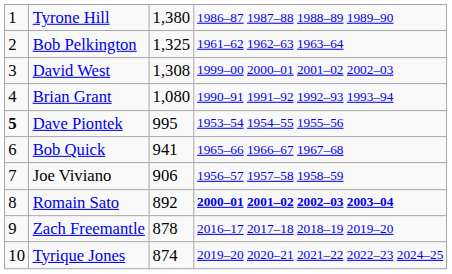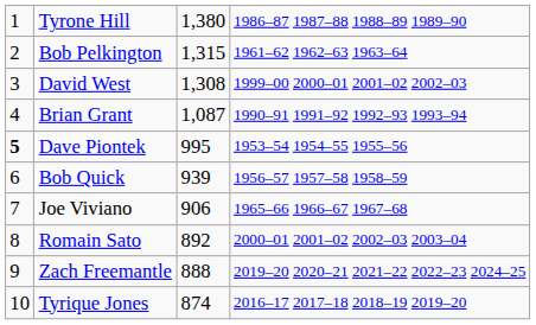Bob Pelkington | column 3: 1,325 -> 1,315
Brian Grant | column 3: 1,080 -> 1,087
Bob Quick | column 3: 941 -> 939
Bob Quick | column 4: 1965–66 1966–67 1967–68 -> 1956–57 1957–58 1958–59
Joe Viviano | column 4: 1956–57 1957–58 1958–59 -> 1965–66 1966–67 1967–68
Romain Sato | column 4: bold -> normal
Zach Freemantle | column 3: 878 -> 888
Zach Freemantle | column 4: 2016–17 2017–18 2018–19 2019–20 -> 2019–20 2020–21 2021–22 2022–23 2024–25
Tyrique Jones | column 4: 2019–20 2020–21 2021–22 2022–23 2024–25 -> 2016–17 2017–18 2018–19 2019–20
